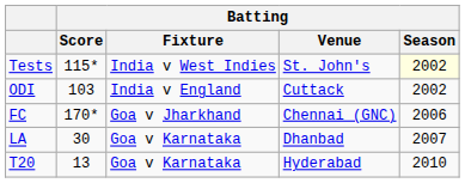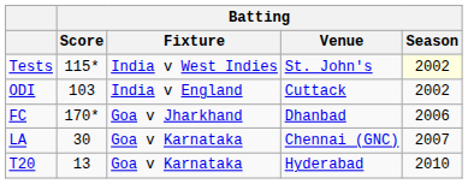FC | Batting / Venue: Chennai (GNC) -> Dhanbad
LA | Batting / Venue: Dhanbad -> Chennai (GNC)
